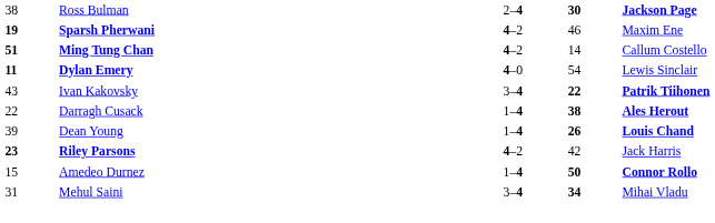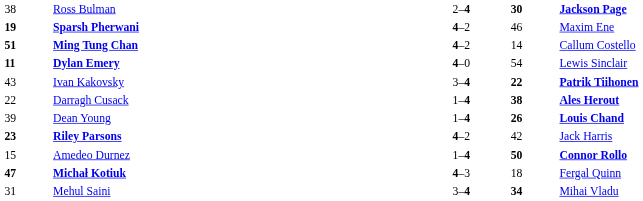+ row: 47 | Michał Kotiuk | 4–3 | 18 | Fergal Quinn
